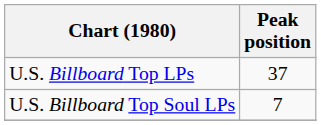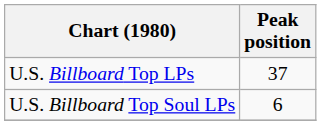U.S. Billboard Top Soul LPs | Peak position: 7 -> 6
